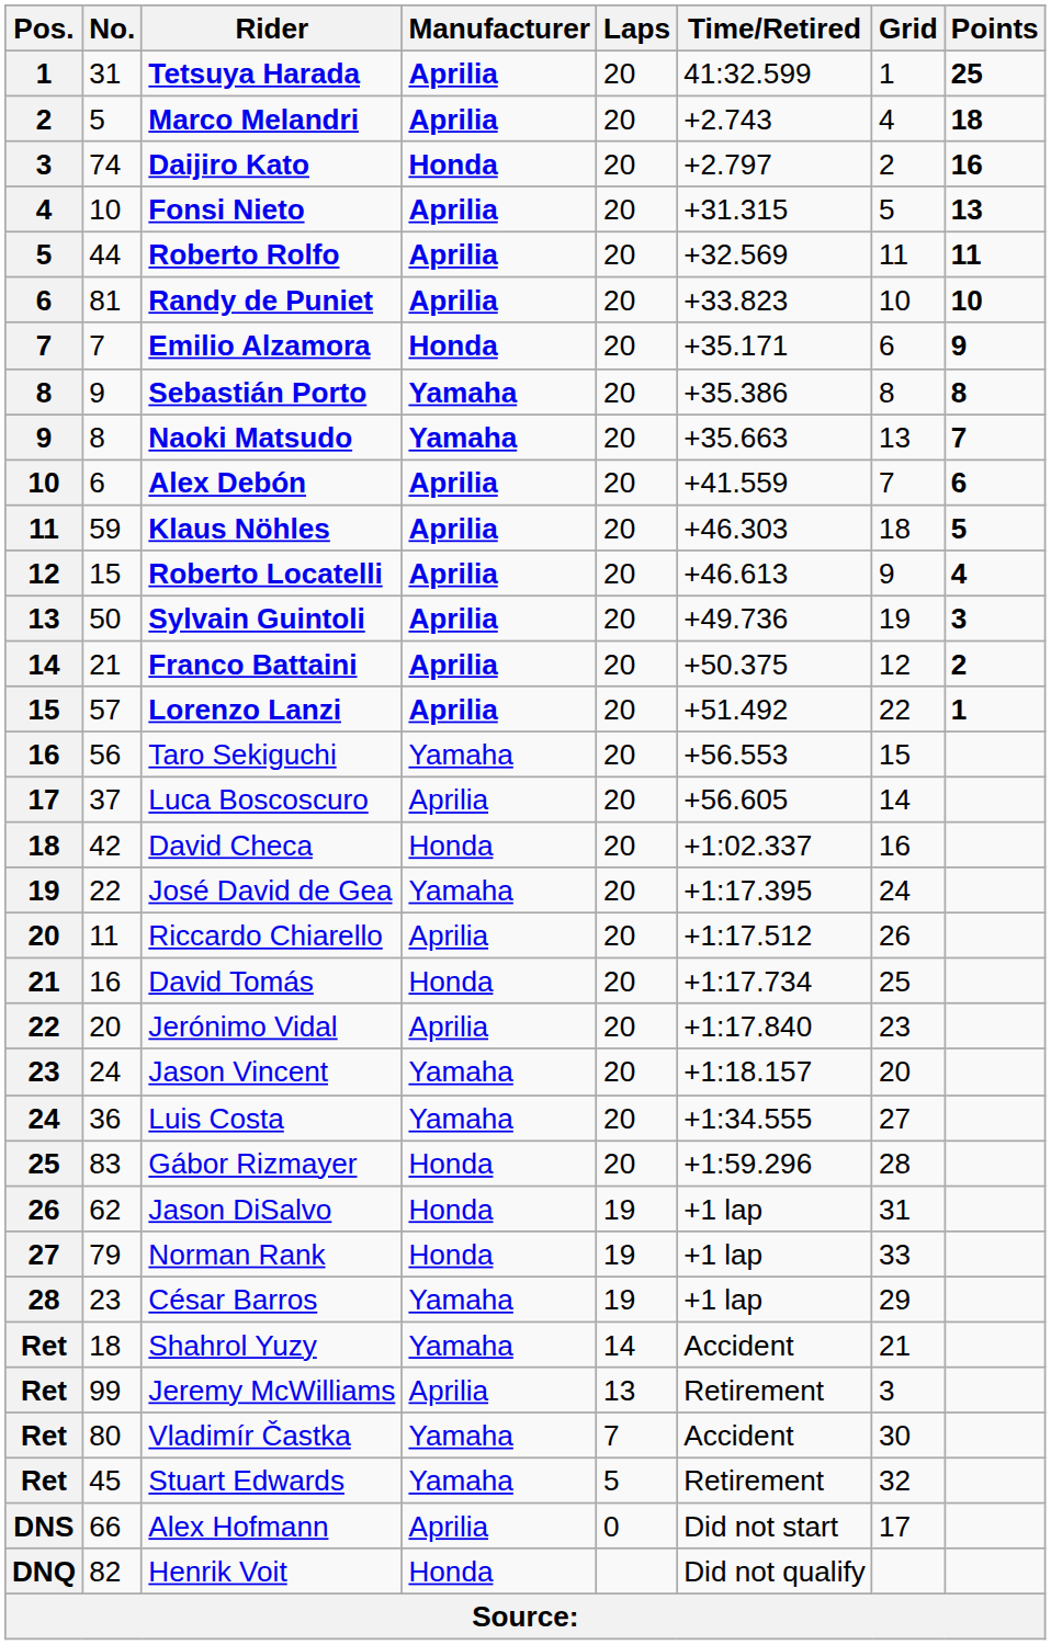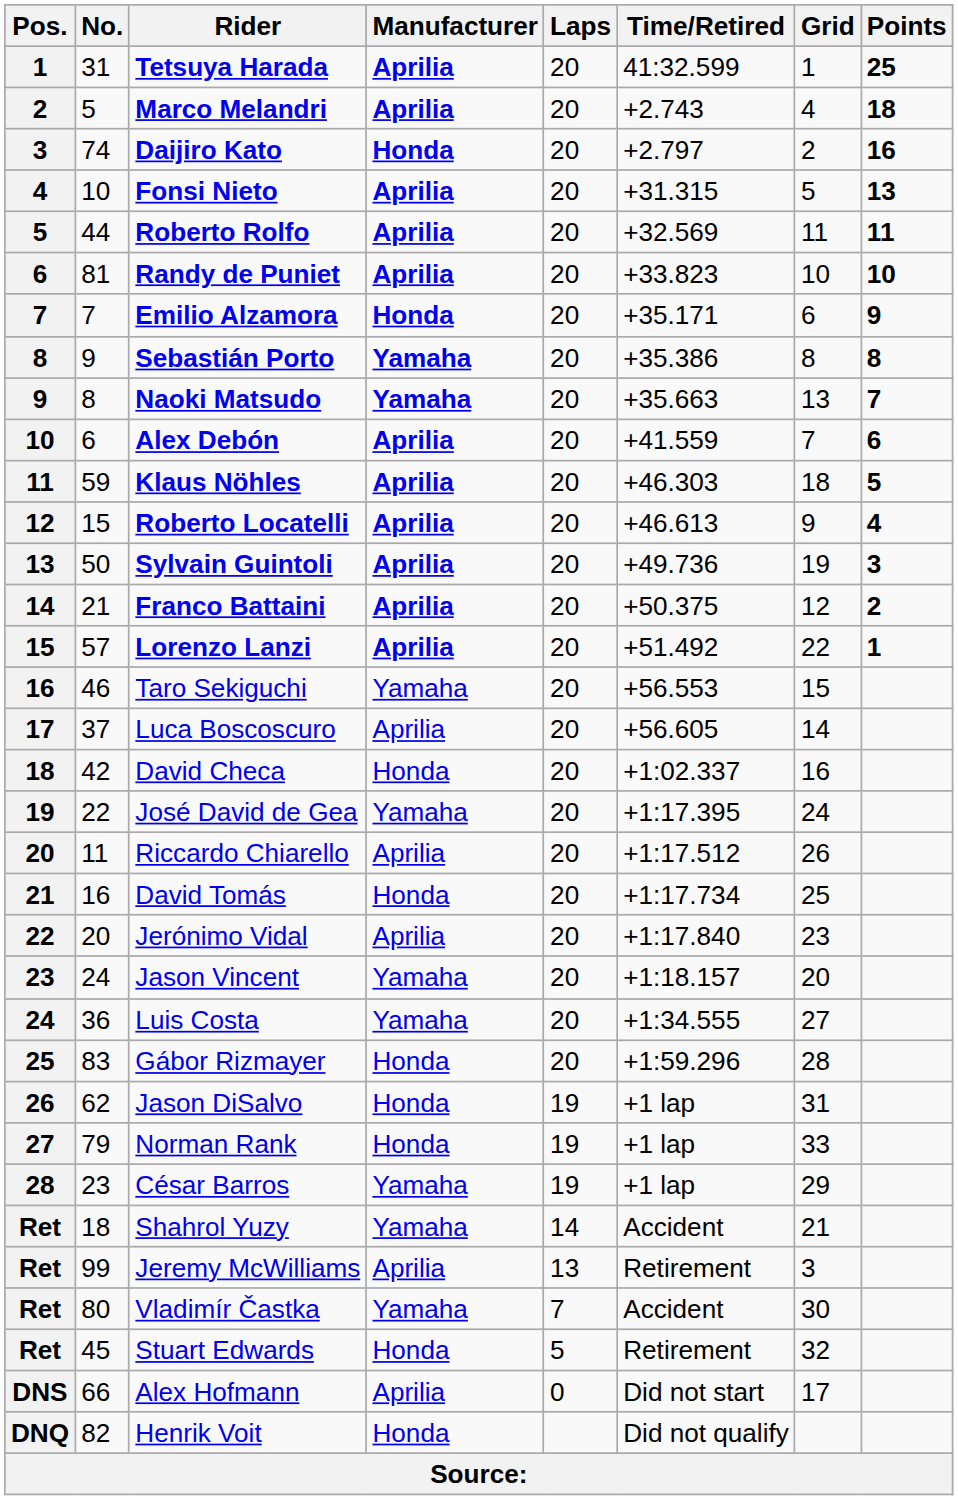Taro Sekiguchi | No.: 56 -> 46
Stuart Edwards | Manufacturer: Yamaha -> Honda
